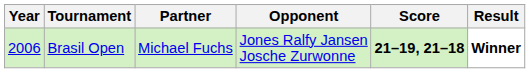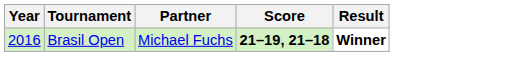- column: Opponent | Jones Ralfy Jansen Josche Zurwonne
Brasil Open | Year: 2006 -> 2016
